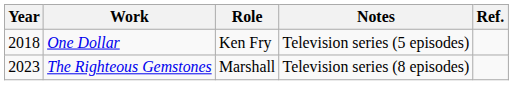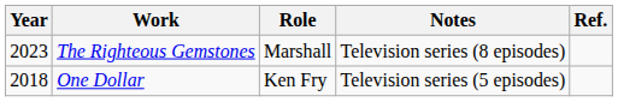rows swapped: One Dollar <-> The Righteous Gemstones
